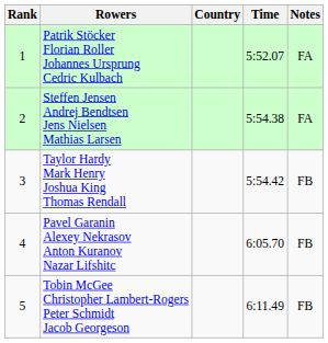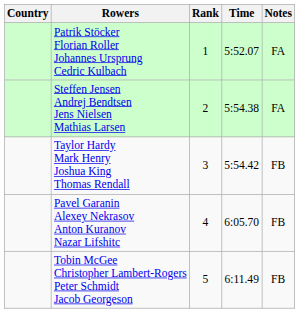columns swapped: Rank <-> Country
